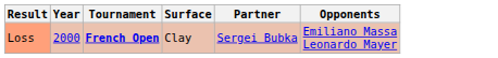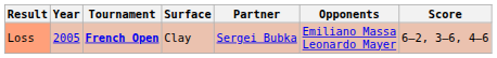+ column: Score | 6–2, 3–6, 4–6
Loss | Year: 2000 -> 2005
